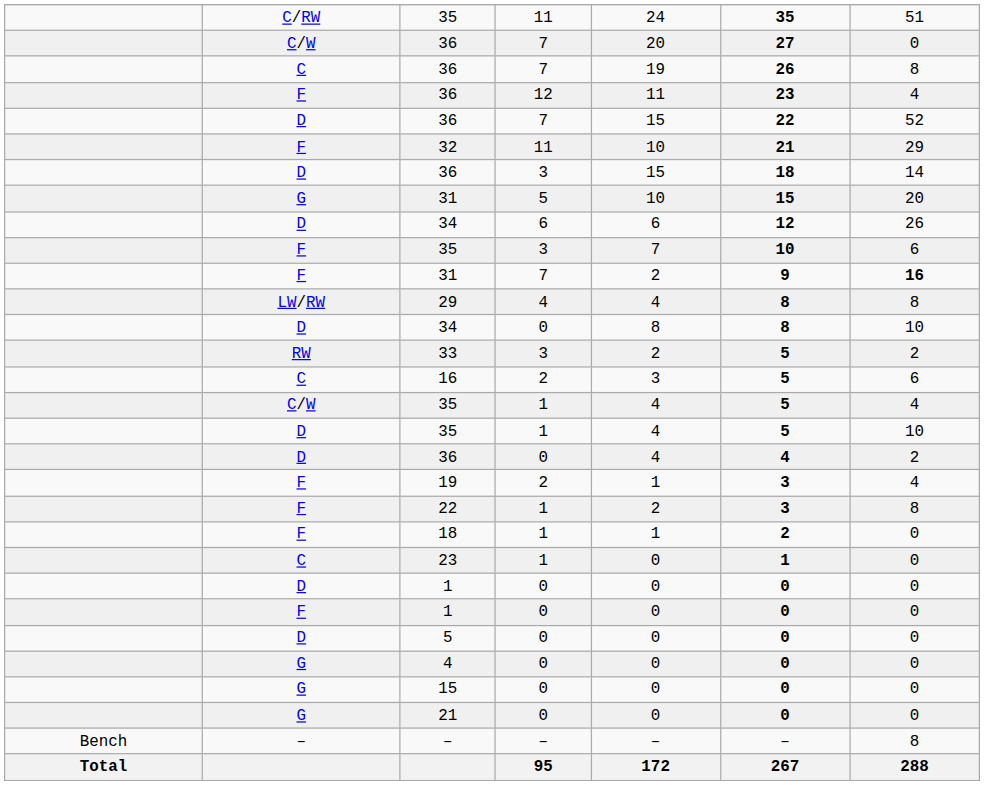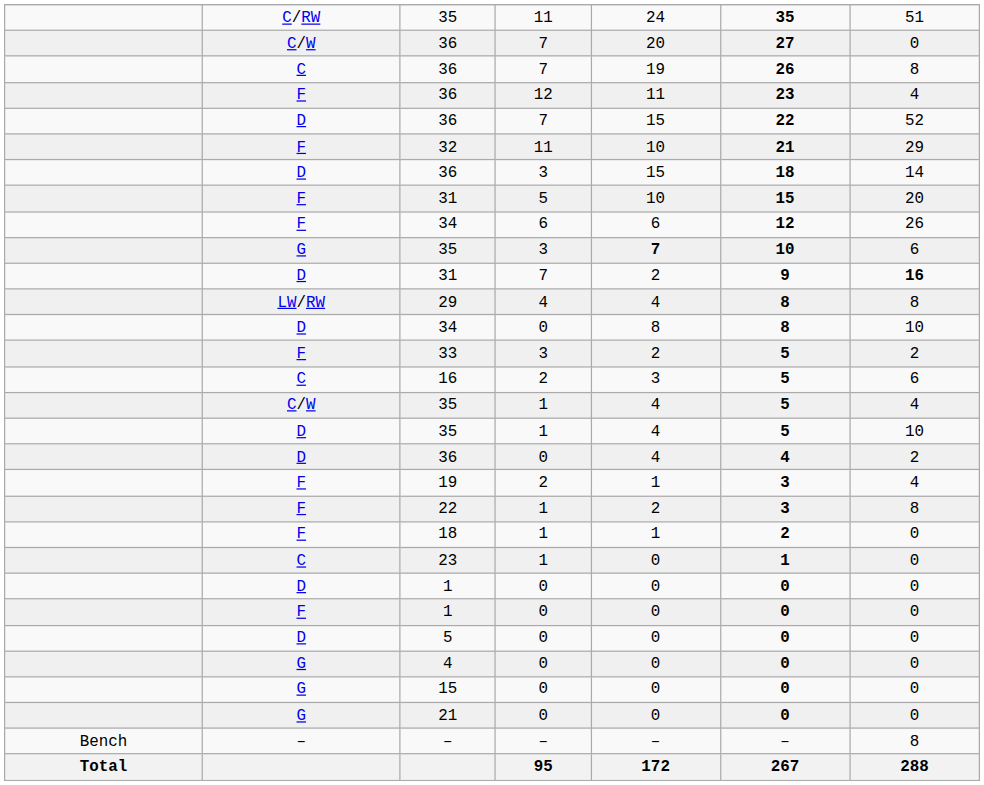31 / 5 | column 2: G -> F
34 / 6 | column 2: D -> F
35 / 3 | column 2: F -> G
35 / 3 | column 5: normal -> bold
31 / 7 | column 2: F -> D
33 | column 2: RW -> F
